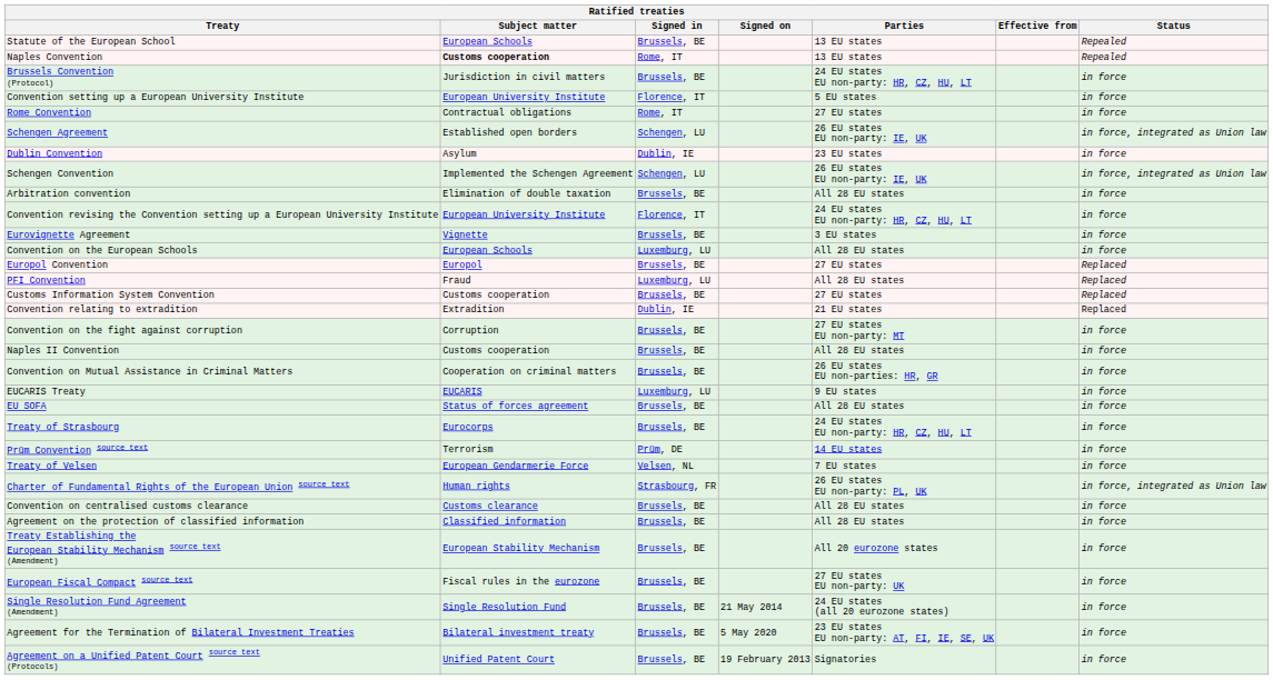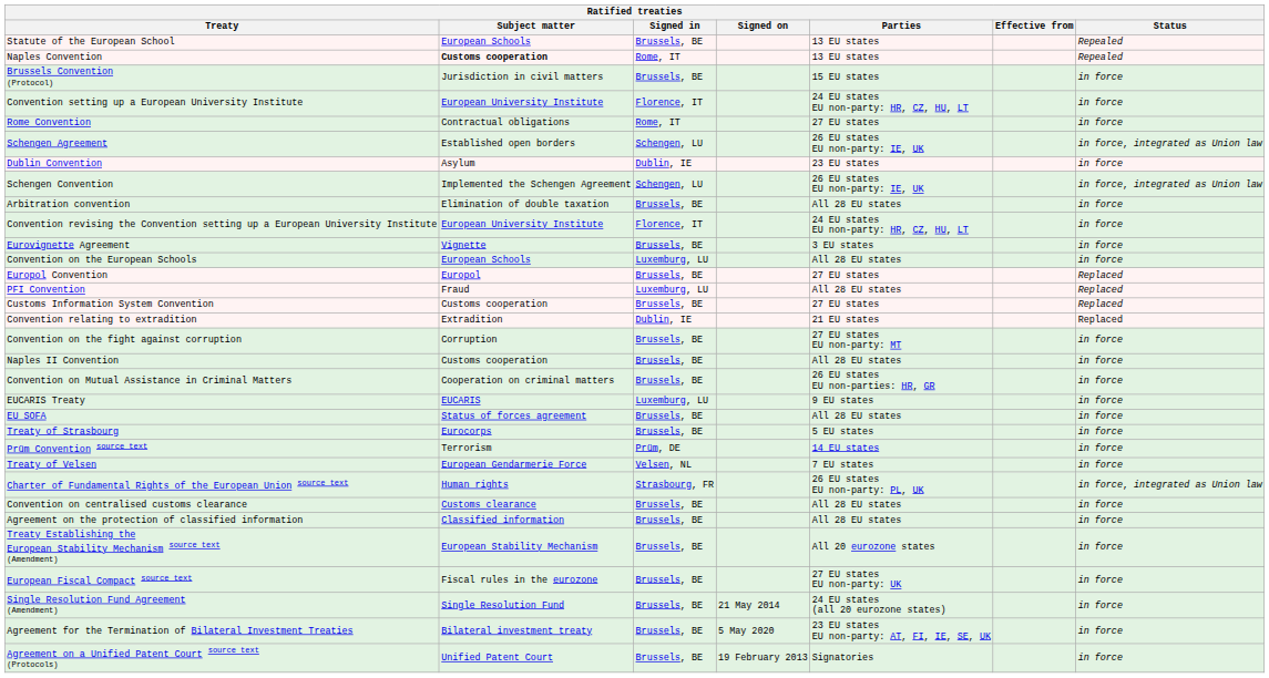Brussels Convention (Protocol) | Parties: 24 EU states EU non-party: HR, CZ, HU, LT -> 15 EU states
Convention setting up a European University Institute | Parties: 5 EU states -> 24 EU states EU non-party: HR, CZ, HU, LT
Treaty of Strasbourg | Parties: 24 EU states EU non-party: HR, CZ, HU, LT -> 5 EU states
